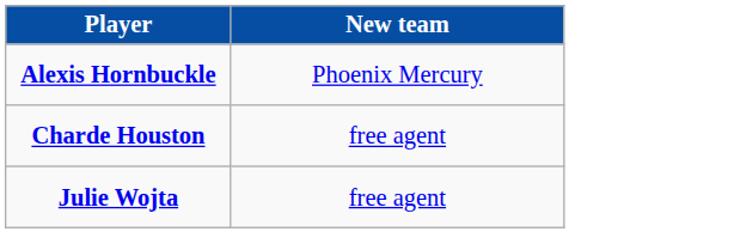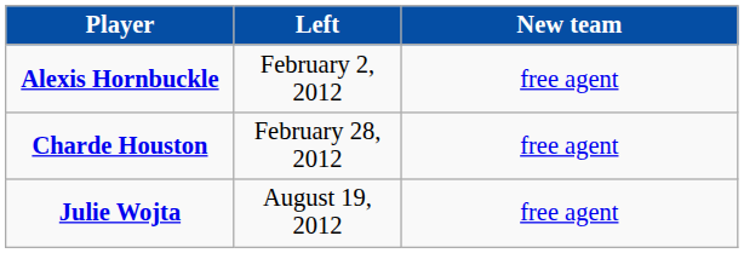+ column: Left | February 2, 2012 | February 28, 2012 | August 19, 2012
Alexis Hornbuckle | New team: Phoenix Mercury -> free agent
